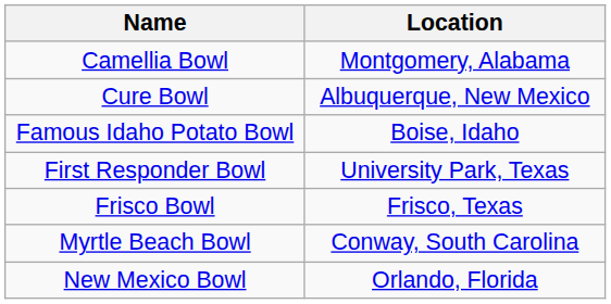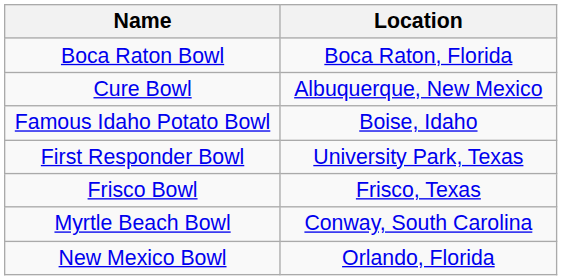+ row: Boca Raton Bowl | Boca Raton, Florida
- row: Camellia Bowl | Montgomery, Alabama
